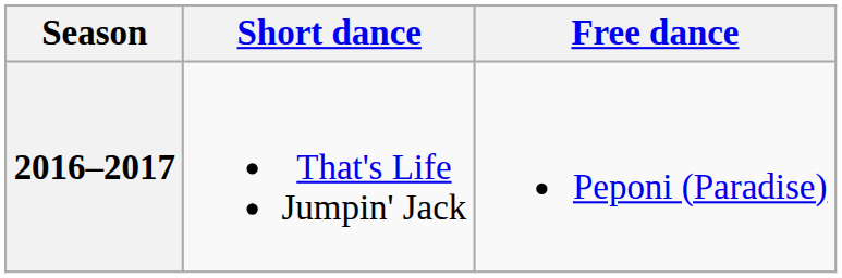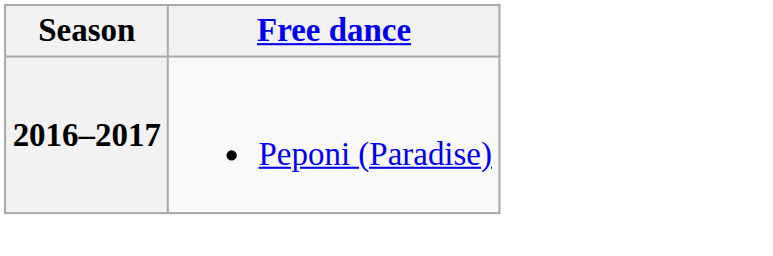- column: Short dance | That's Life Jumpin' Jack
